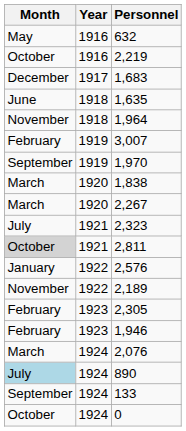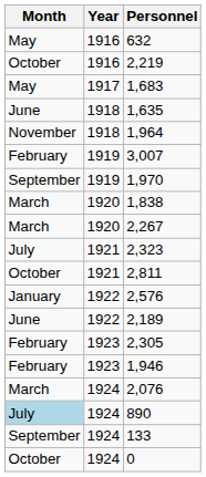1,683 | Month: December -> May
2,811 | Month: lightgrey background -> no background
2,189 | Month: November -> June
